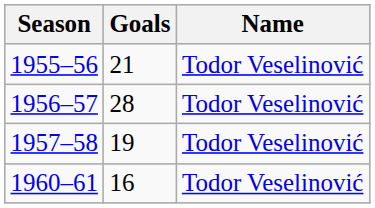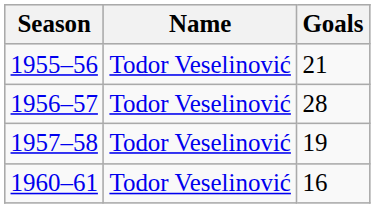columns swapped: Name <-> Goals
